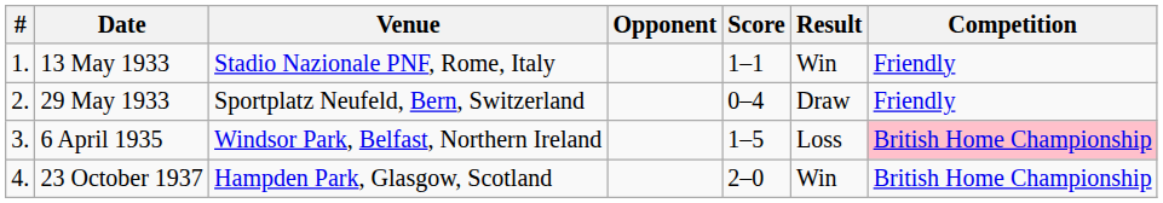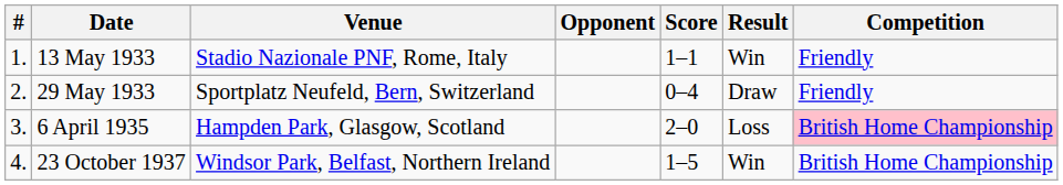6 April 1935 | Venue: Windsor Park, Belfast, Northern Ireland -> Hampden Park, Glasgow, Scotland
6 April 1935 | Score: 1–5 -> 2–0
23 October 1937 | Venue: Hampden Park, Glasgow, Scotland -> Windsor Park, Belfast, Northern Ireland
23 October 1937 | Score: 2–0 -> 1–5
